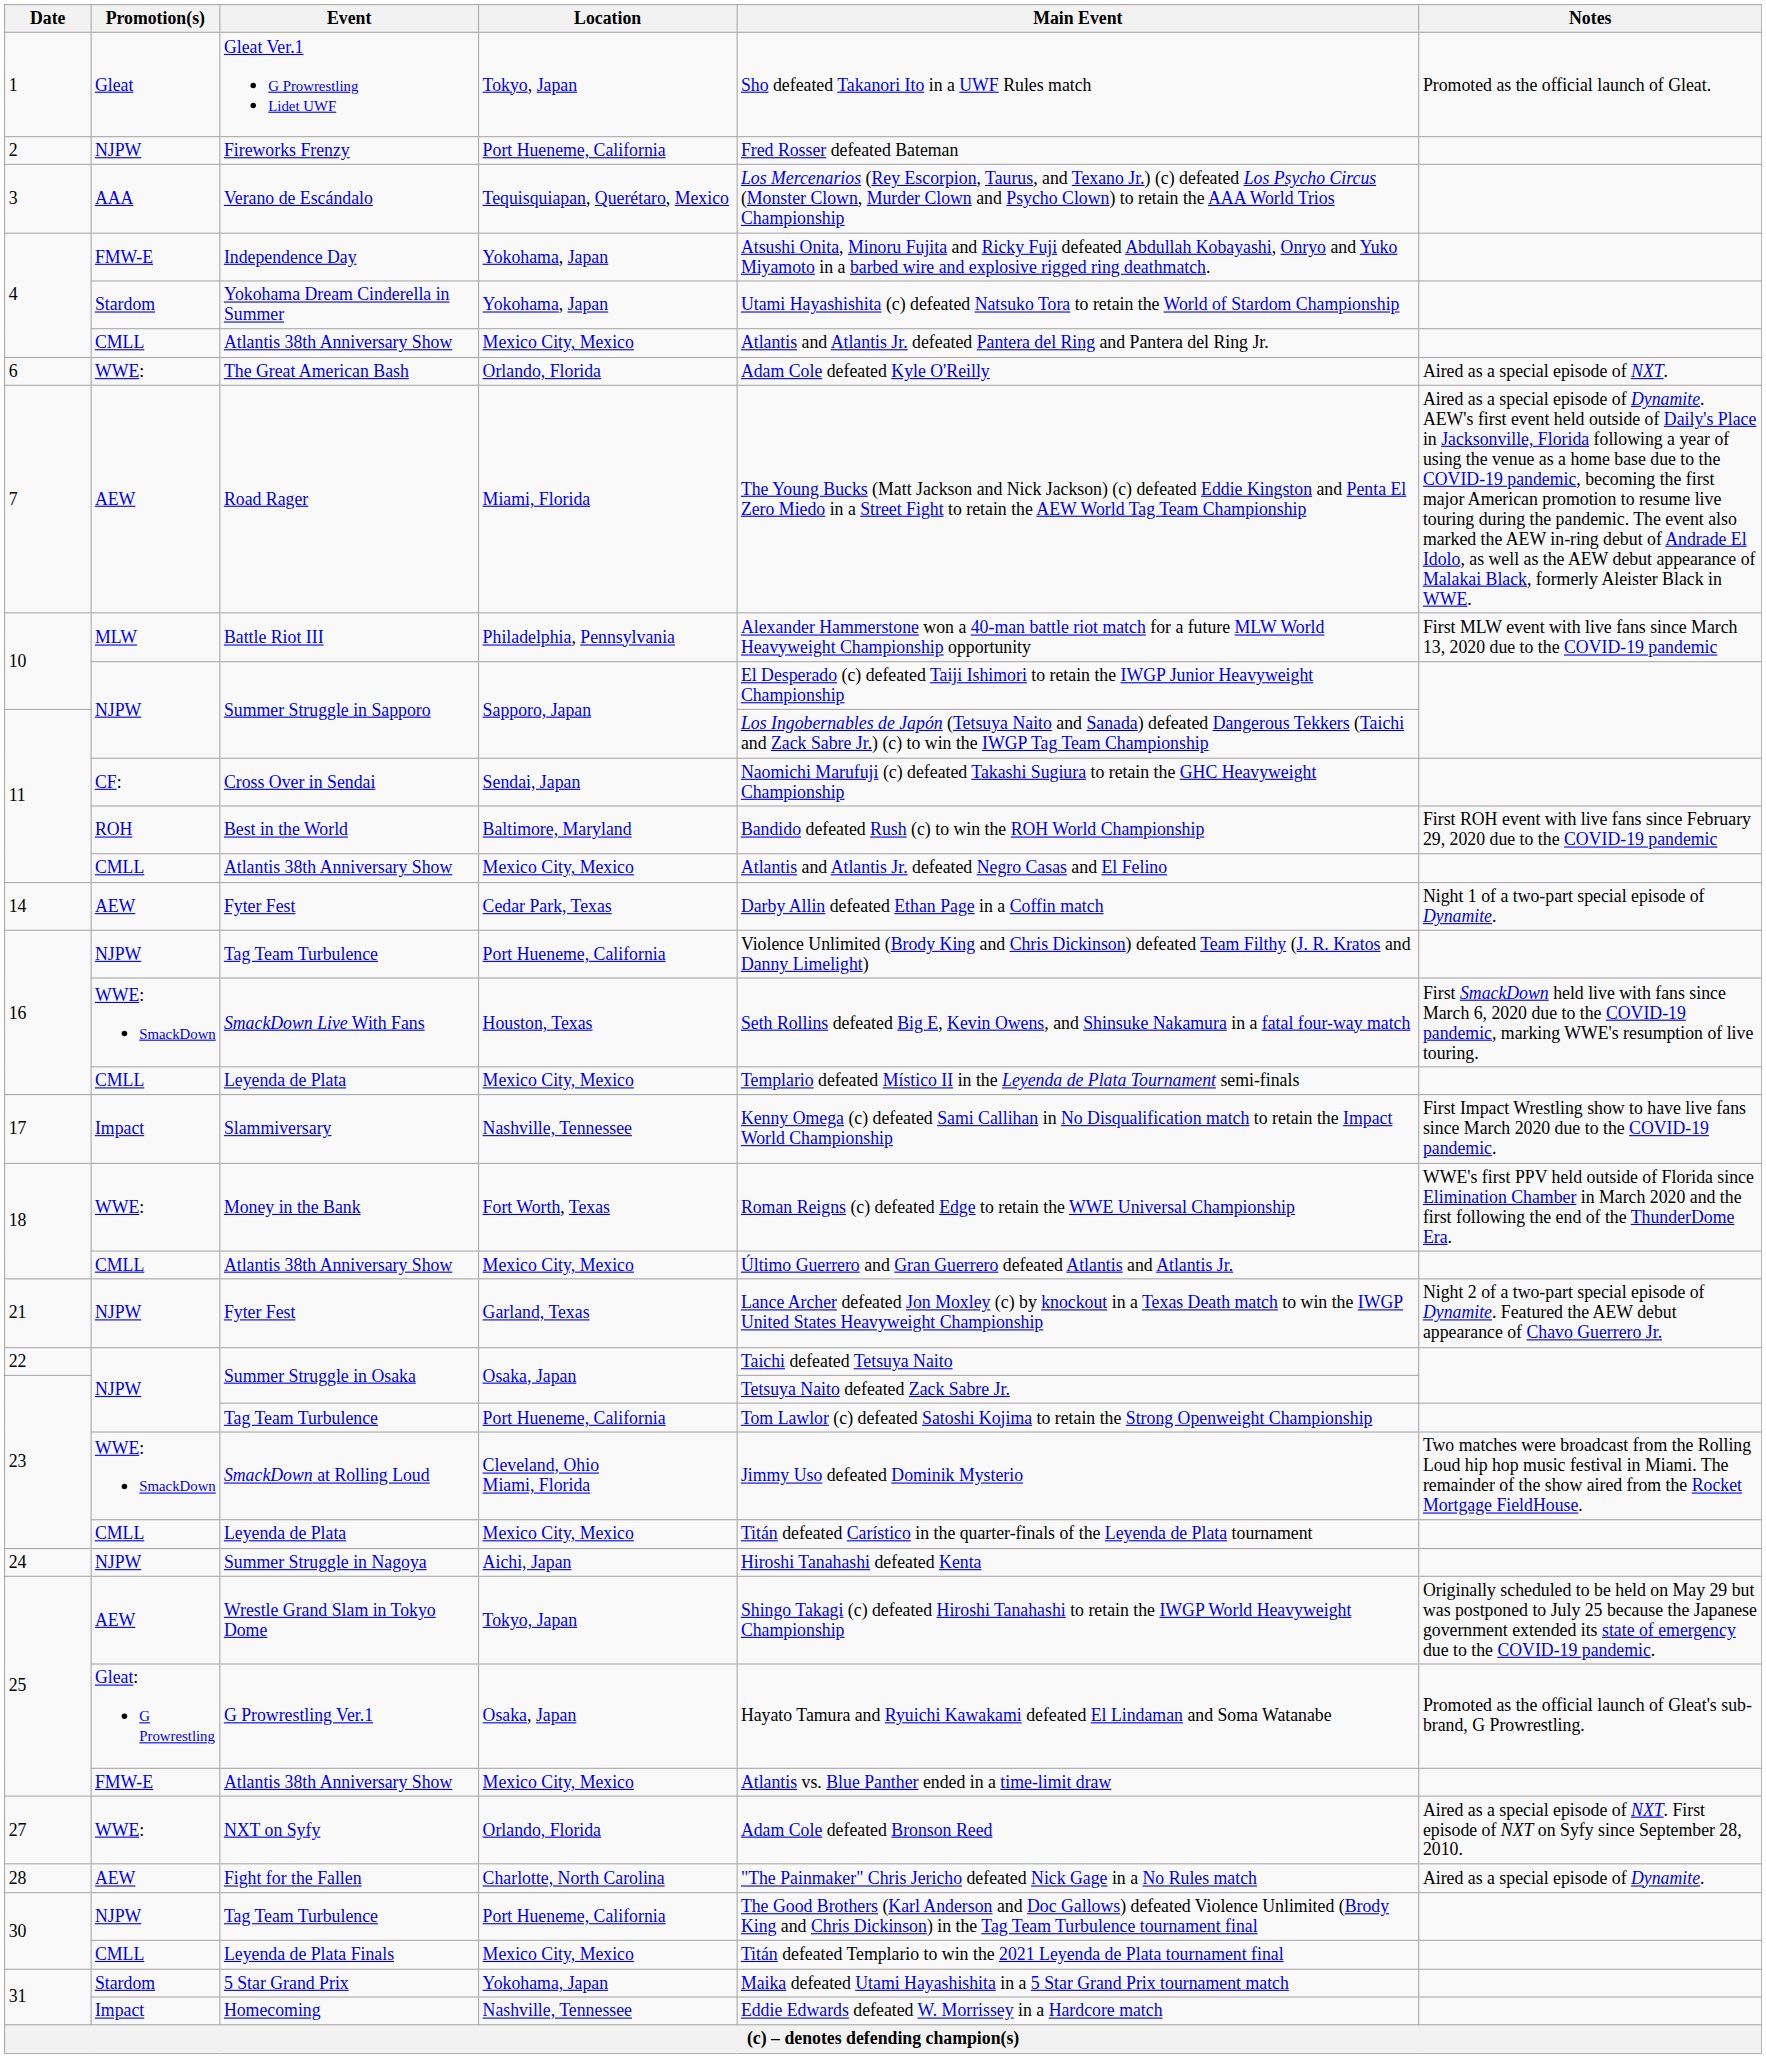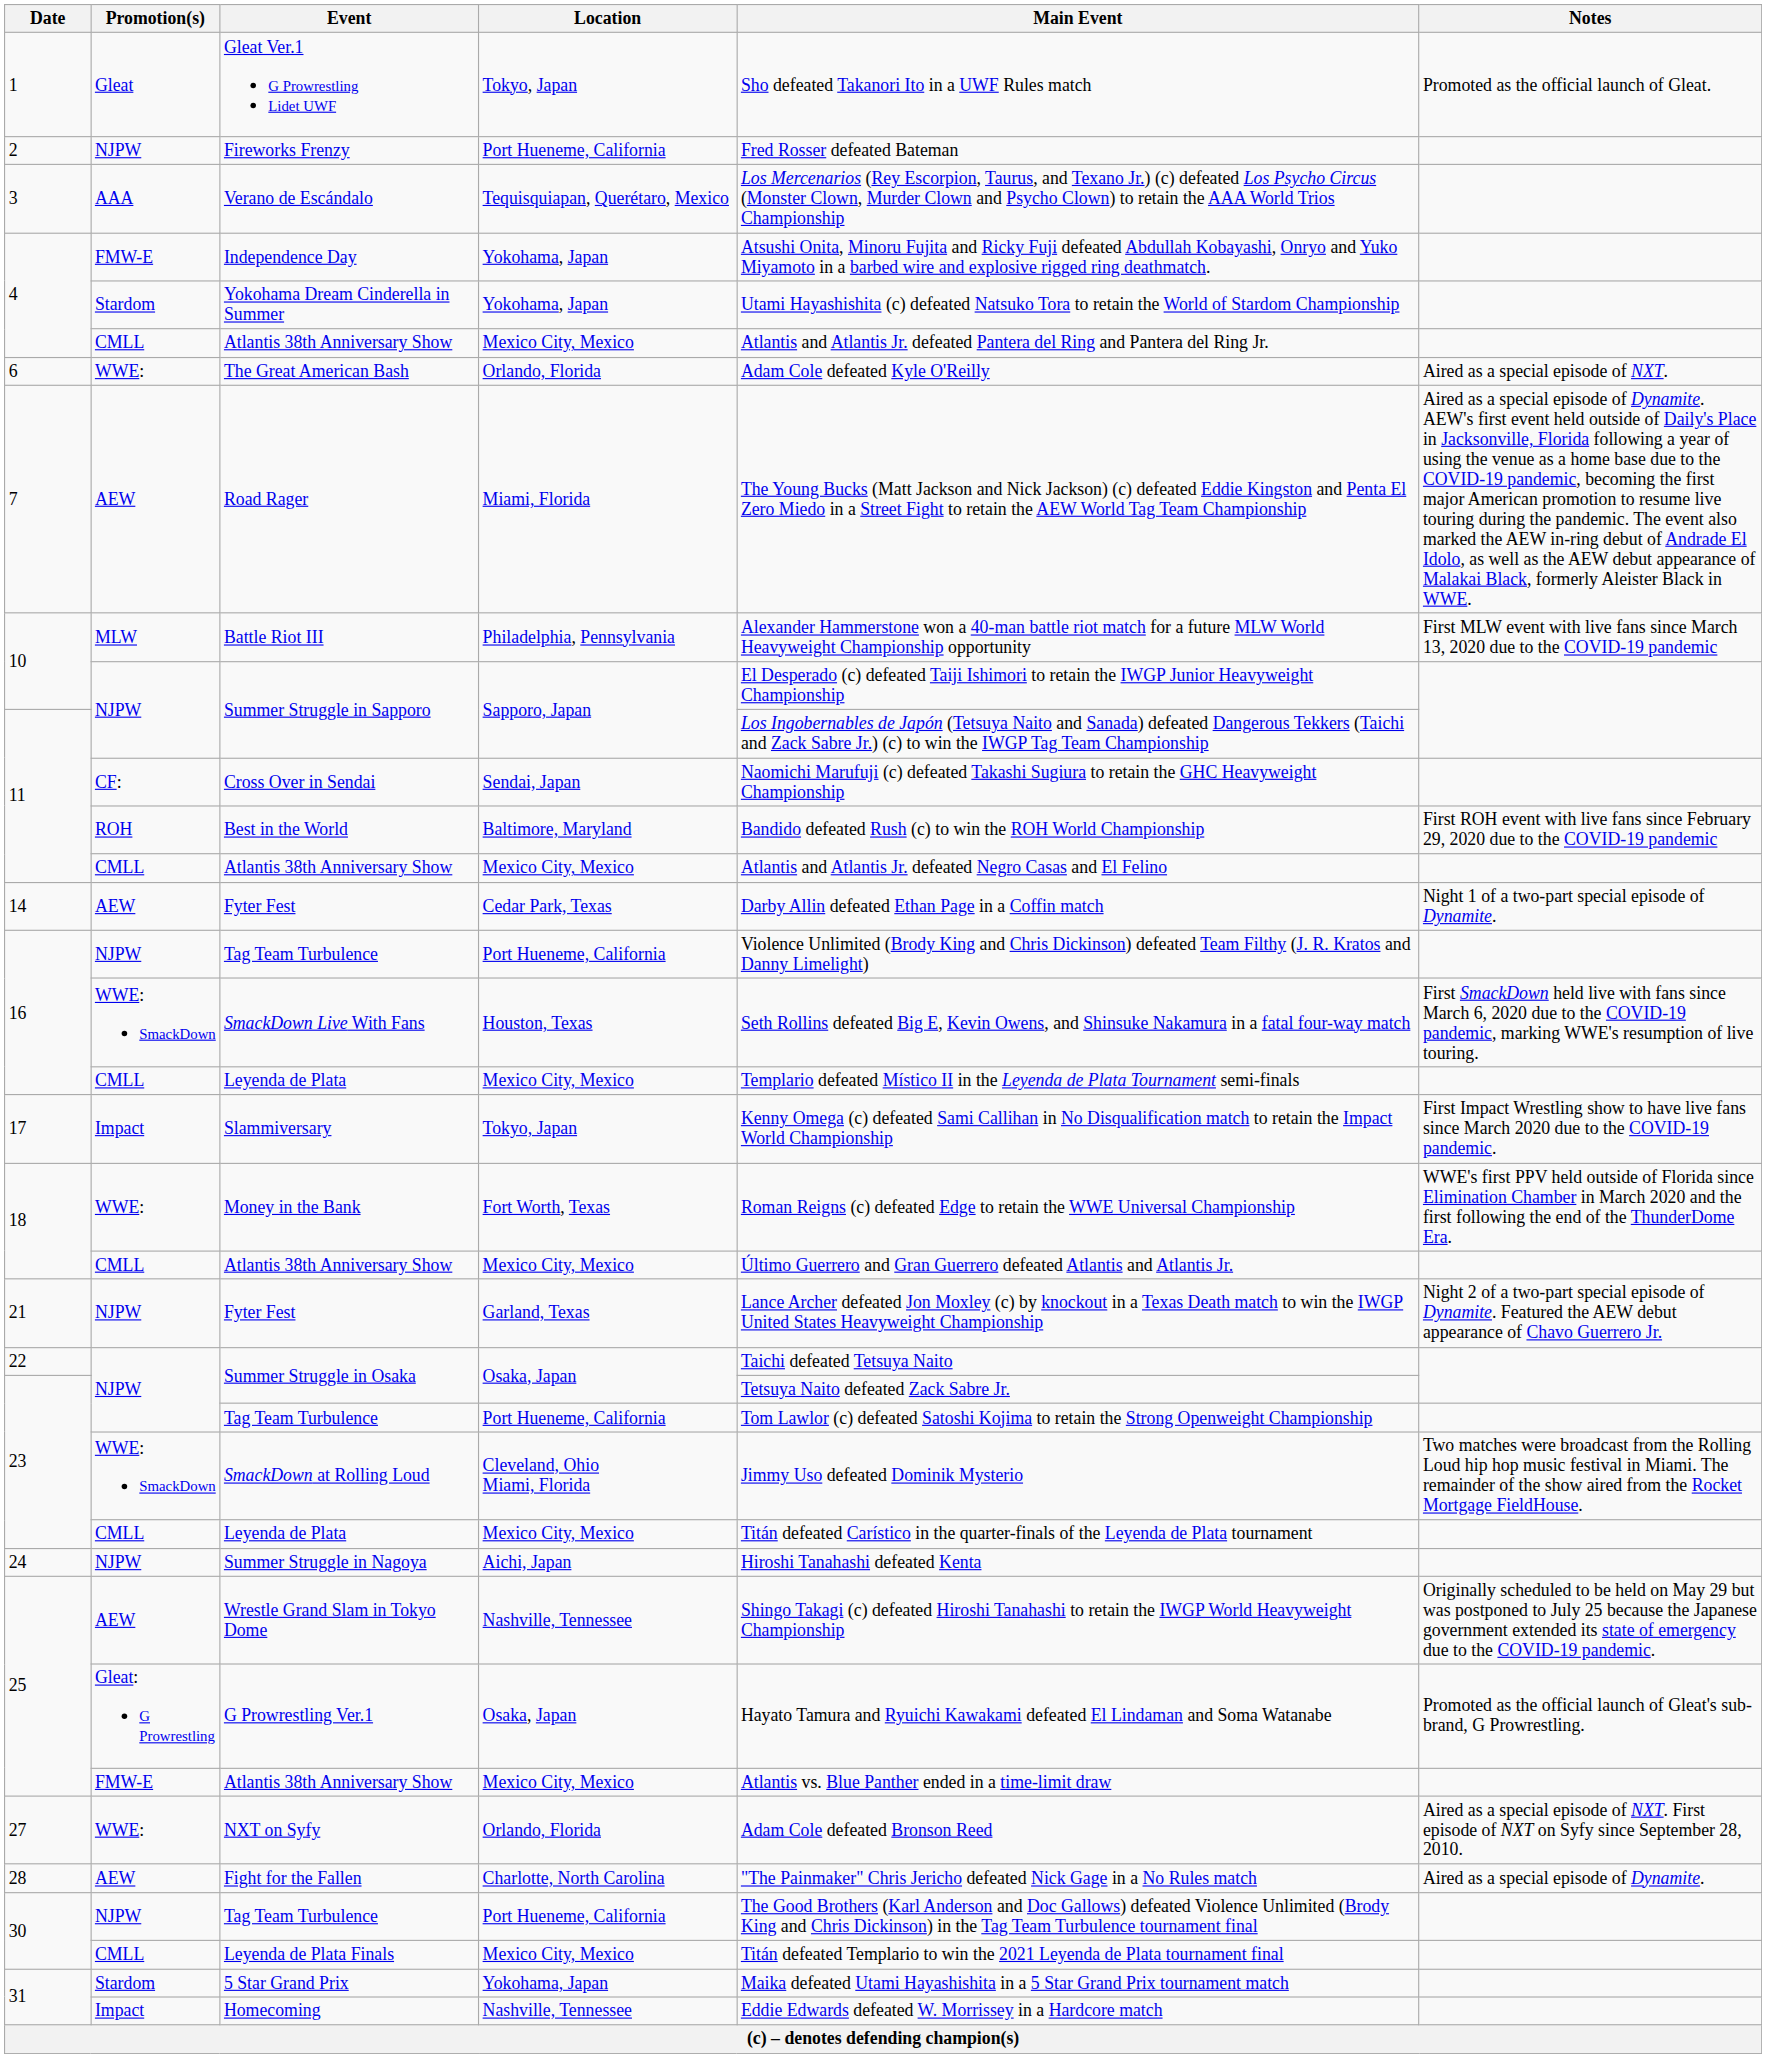Slammiversary | Location: Nashville, Tennessee -> Tokyo, Japan
Wrestle Grand Slam in Tokyo Dome | Location: Tokyo, Japan -> Nashville, Tennessee
